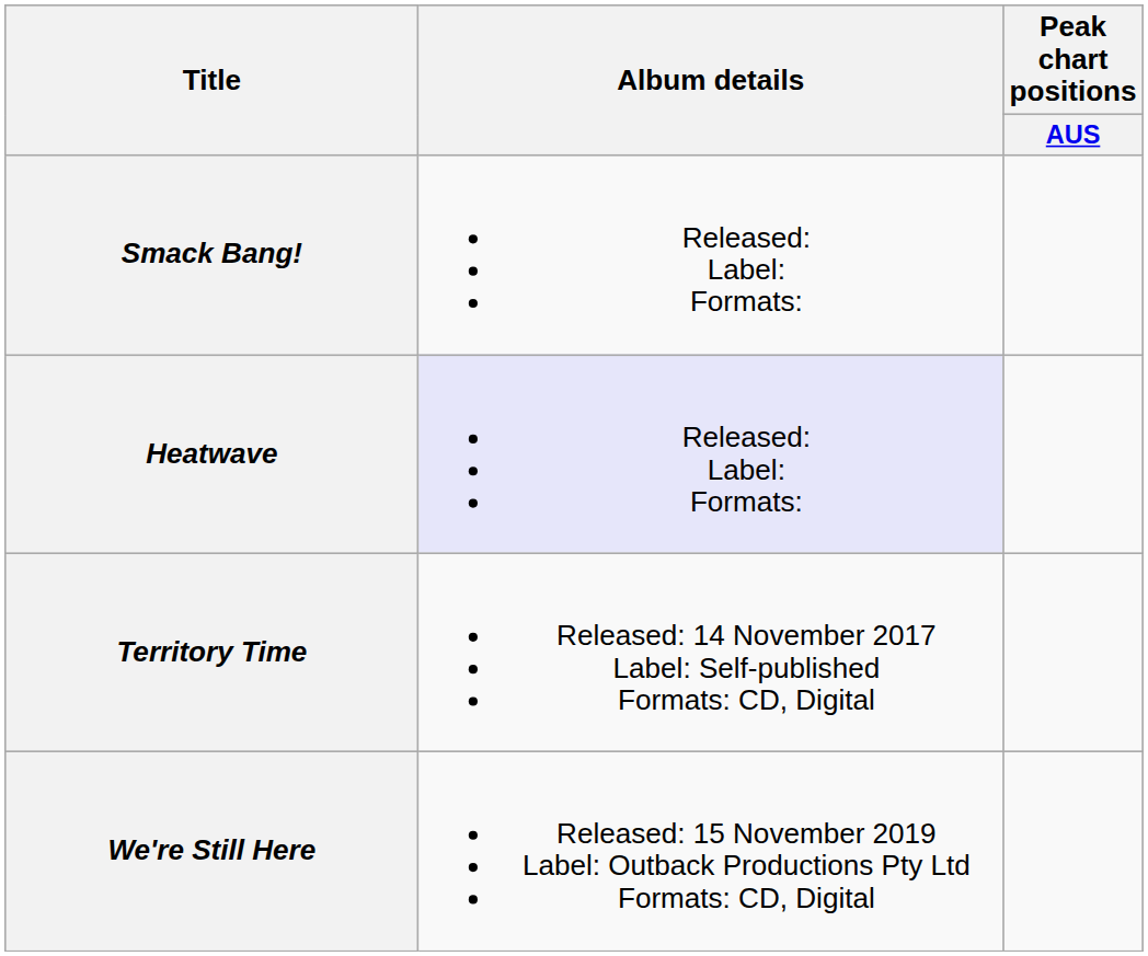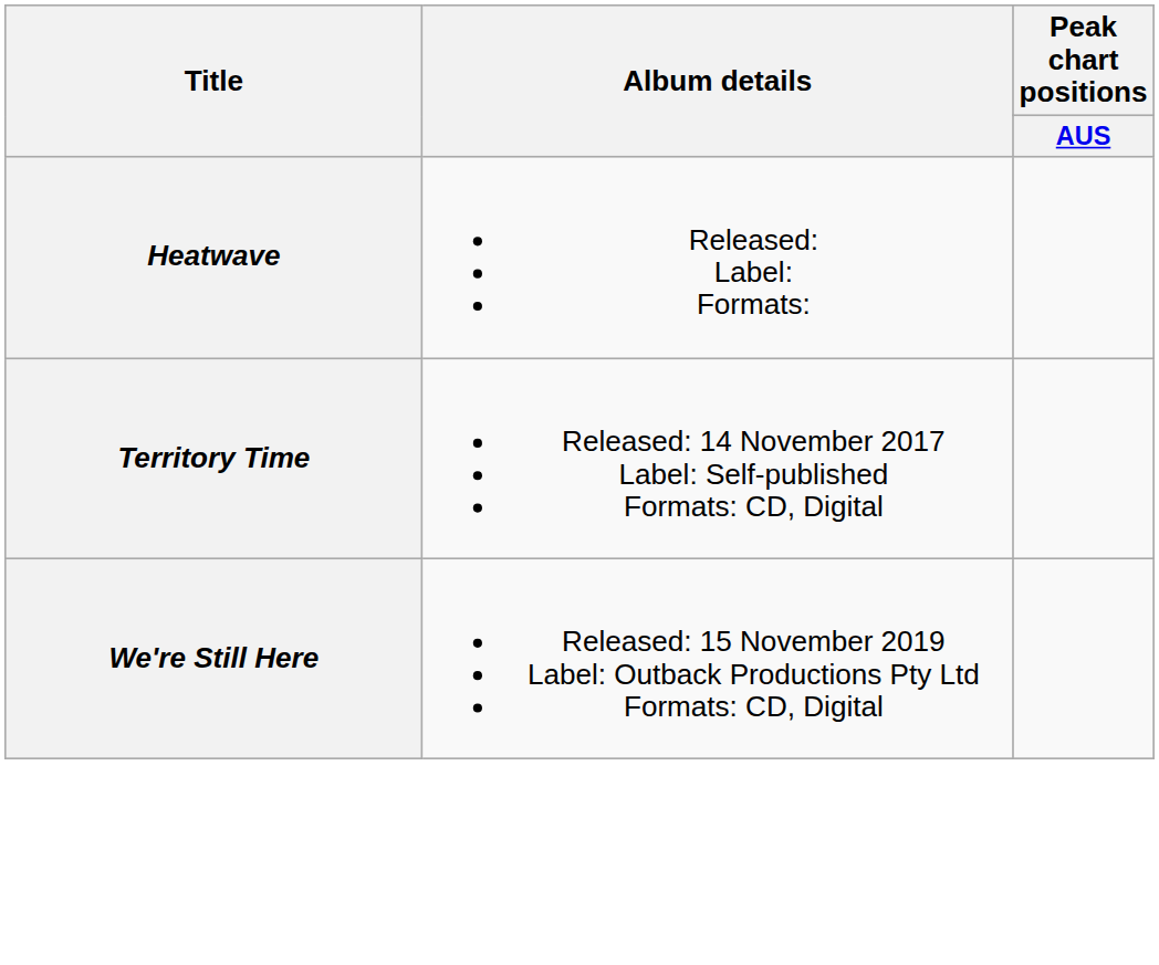- row: Smack Bang! | Released: Label: Formats:
Heatwave | Album details: lavender background -> no background
